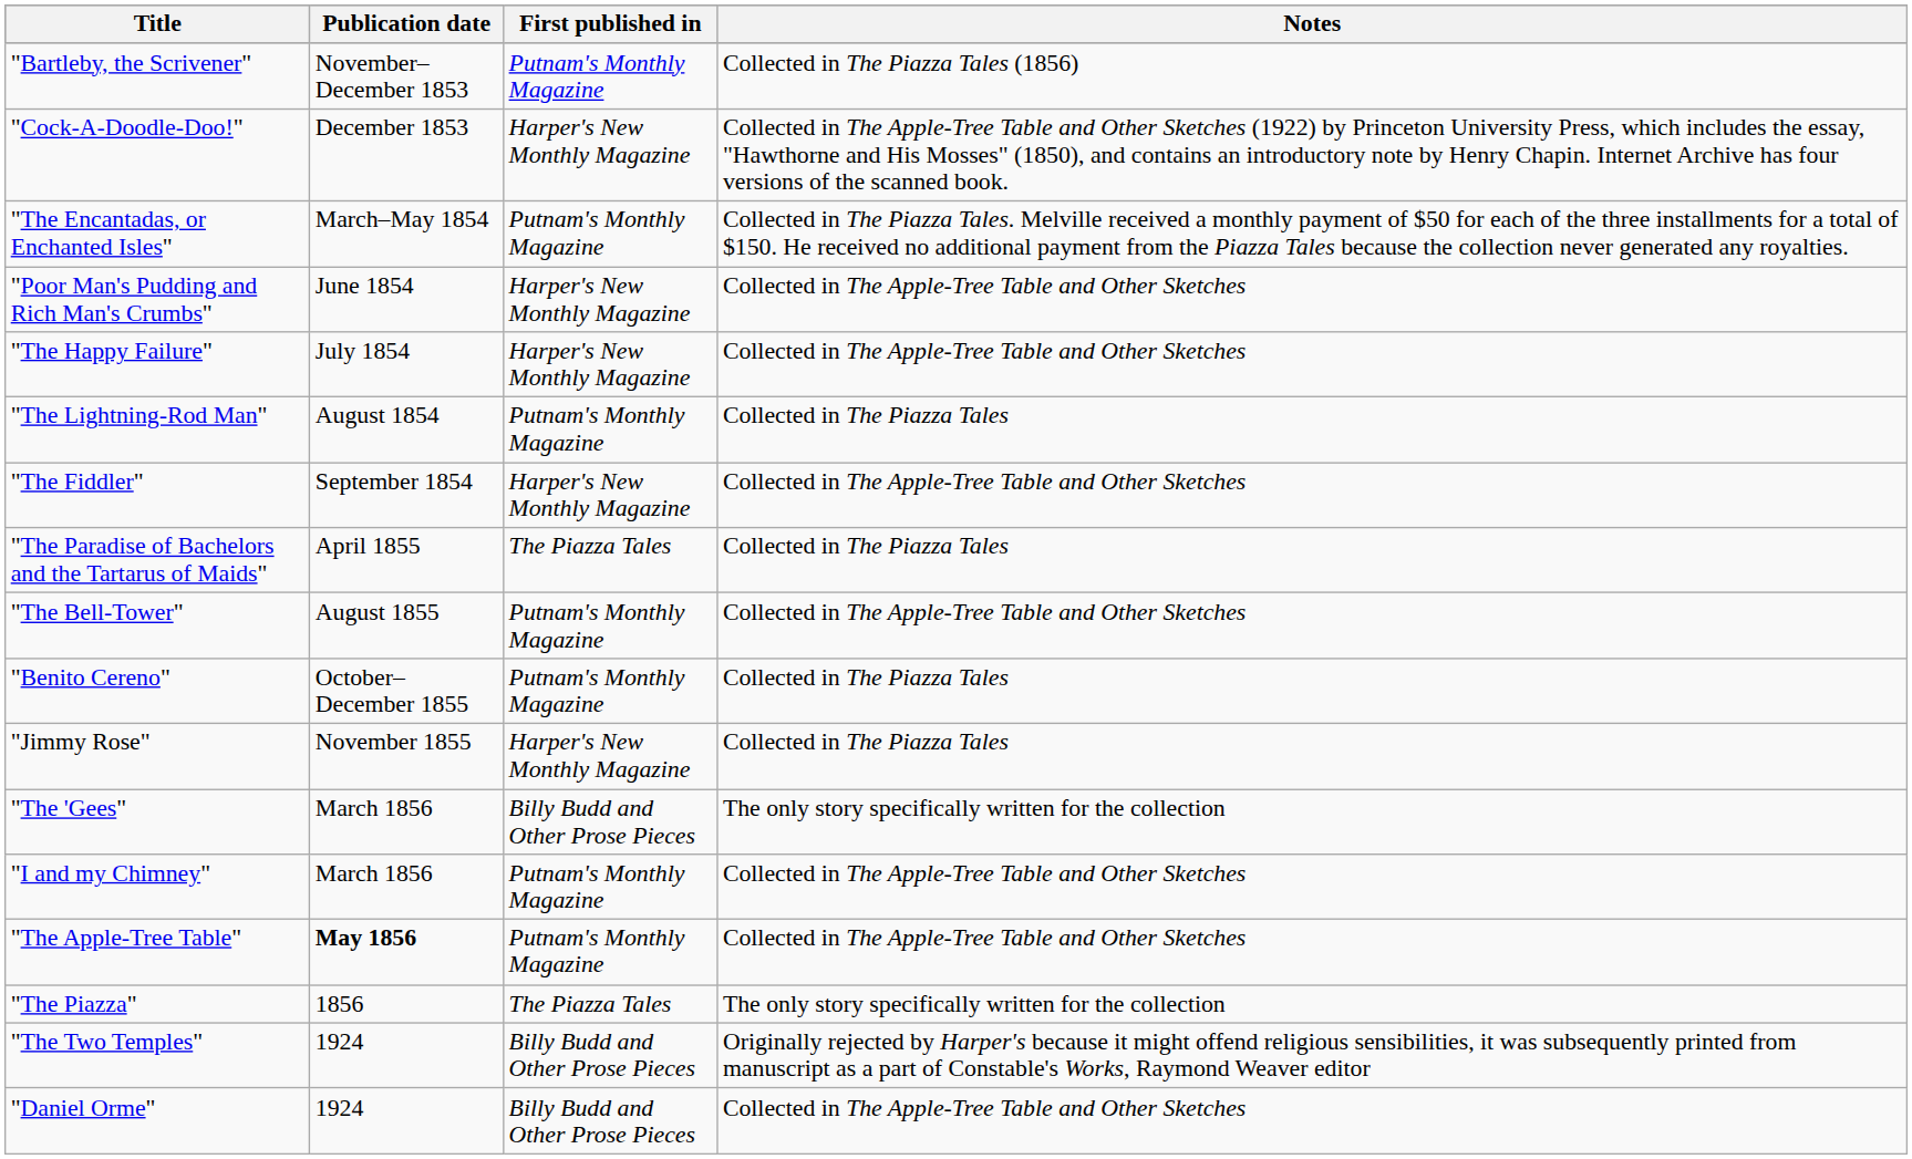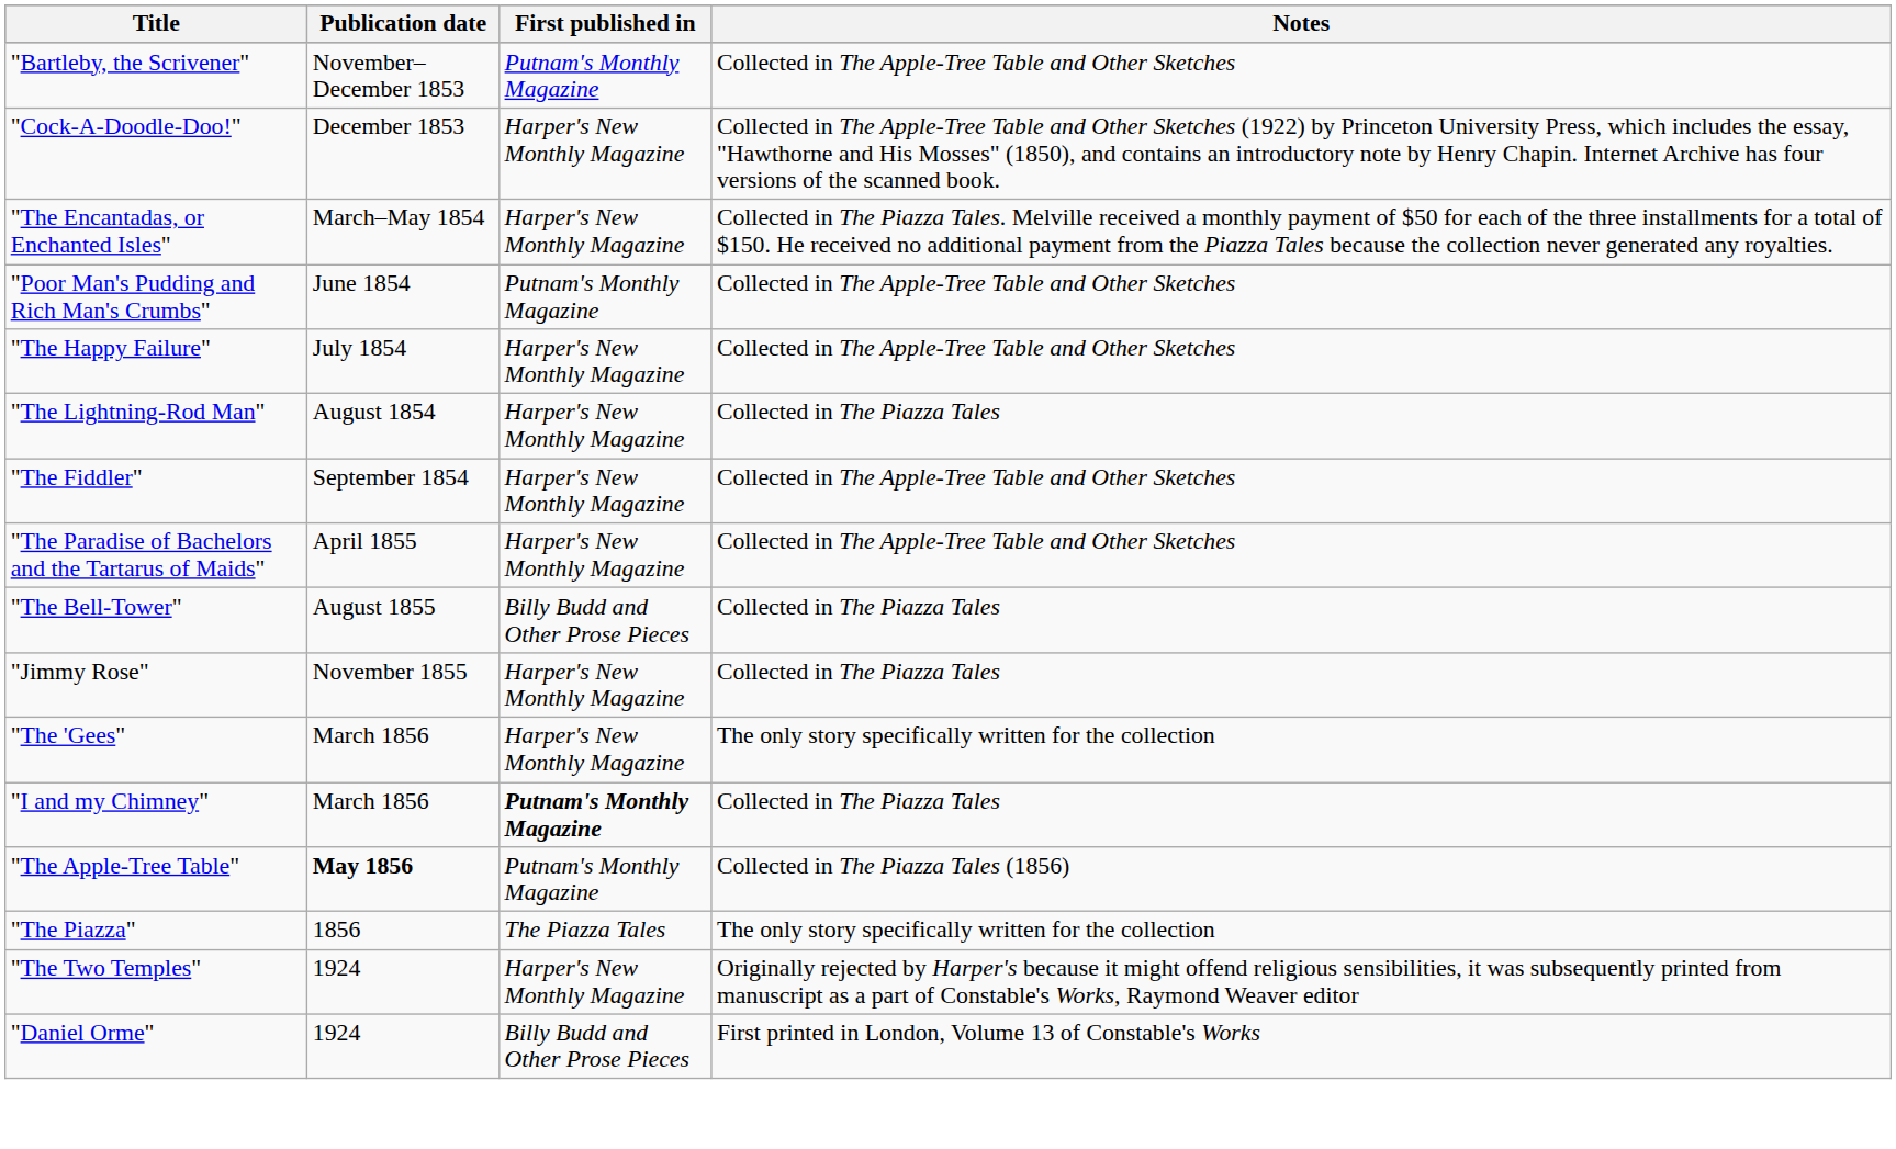"Bartleby, the Scrivener" | Notes: Collected in The Piazza Tales (1856) -> Collected in The Apple-Tree Table and Other Sketches
"The Encantadas, or Enchanted Isles" | First published in: Putnam's Monthly Magazine -> Harper's New Monthly Magazine
"Poor Man's Pudding and Rich Man's Crumbs" | First published in: Harper's New Monthly Magazine -> Putnam's Monthly Magazine
"The Lightning-Rod Man" | First published in: Putnam's Monthly Magazine -> Harper's New Monthly Magazine
"The Paradise of Bachelors and the Tartarus of Maids" | First published in: The Piazza Tales -> Harper's New Monthly Magazine
"The Paradise of Bachelors and the Tartarus of Maids" | Notes: Collected in The Piazza Tales -> Collected in The Apple-Tree Table and Other Sketches
"The Bell-Tower" | First published in: Putnam's Monthly Magazine -> Billy Budd and Other Prose Pieces
"The Bell-Tower" | Notes: Collected in The Apple-Tree Table and Other Sketches -> Collected in The Piazza Tales
- row: "Benito Cereno" | October–December 1855 | Putnam's Monthly Magazine | Collected in The Piazza Tales
"The 'Gees" | First published in: Billy Budd and Other Prose Pieces -> Harper's New Monthly Magazine
"I and my Chimney" | First published in: normal -> bold
"I and my Chimney" | Notes: Collected in The Apple-Tree Table and Other Sketches -> Collected in The Piazza Tales
"The Apple-Tree Table" | Notes: Collected in The Apple-Tree Table and Other Sketches -> Collected in The Piazza Tales (1856)
"The Two Temples" | First published in: Billy Budd and Other Prose Pieces -> Harper's New Monthly Magazine
"Daniel Orme" | Notes: Collected in The Apple-Tree Table and Other Sketches -> First printed in London, Volume 13 of Constable's Works
